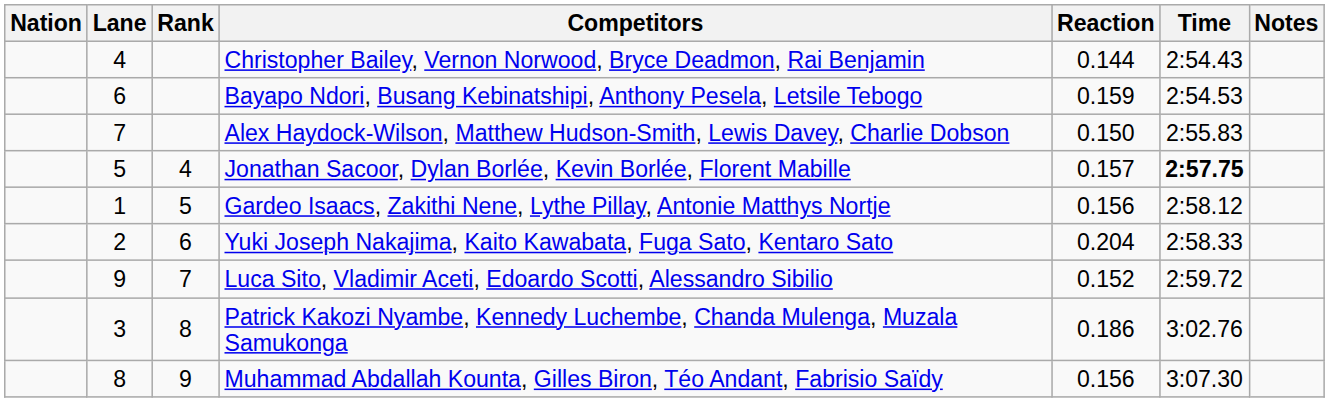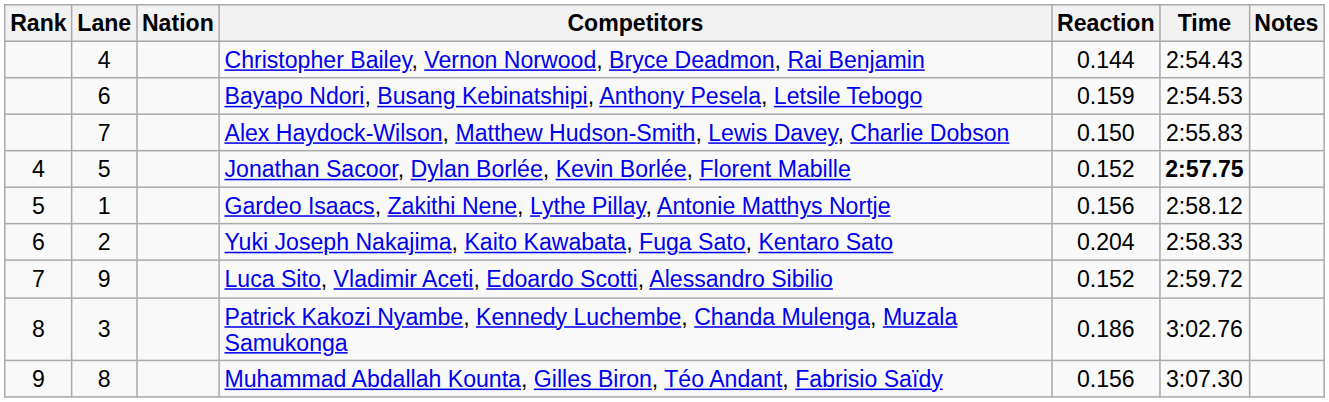columns swapped: Rank <-> Nation
Jonathan Sacoor, Dylan Borlée, Kevin Borlée, Florent Mabille | Reaction: 0.157 -> 0.152
